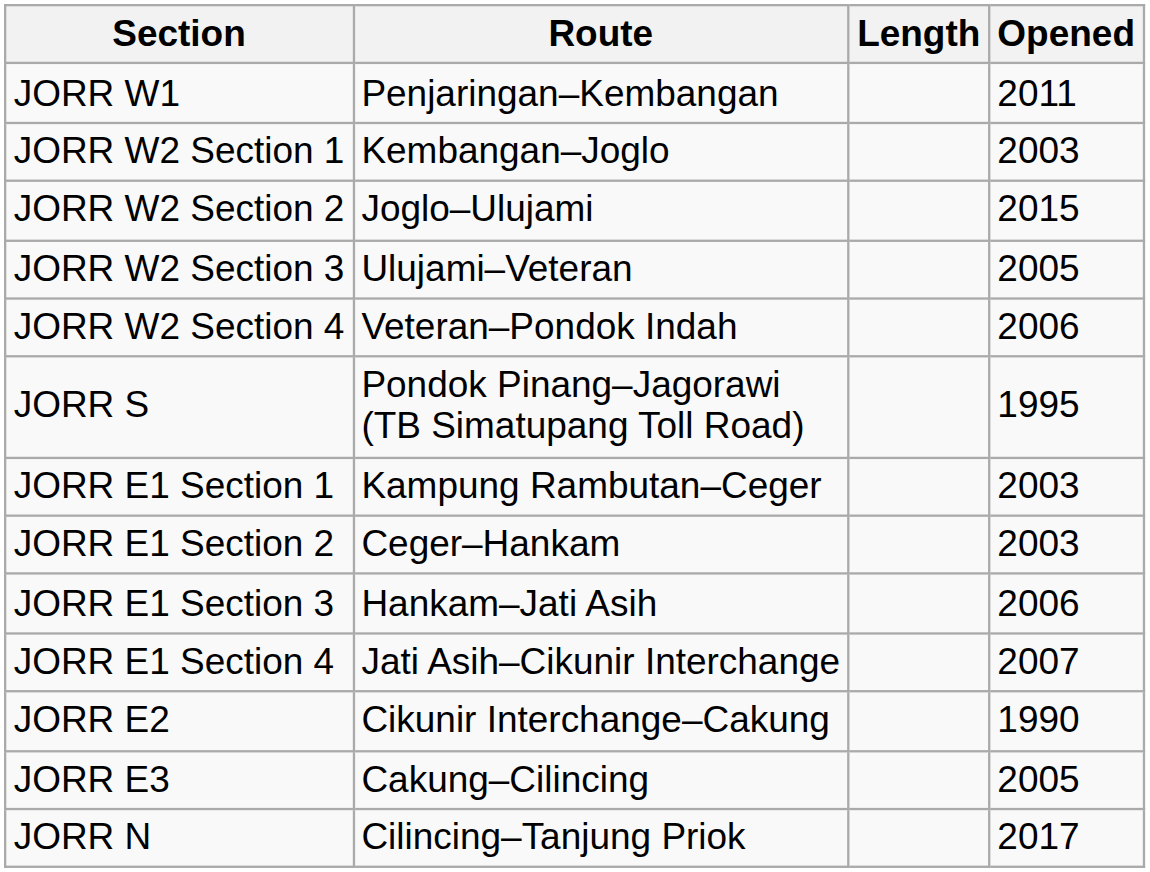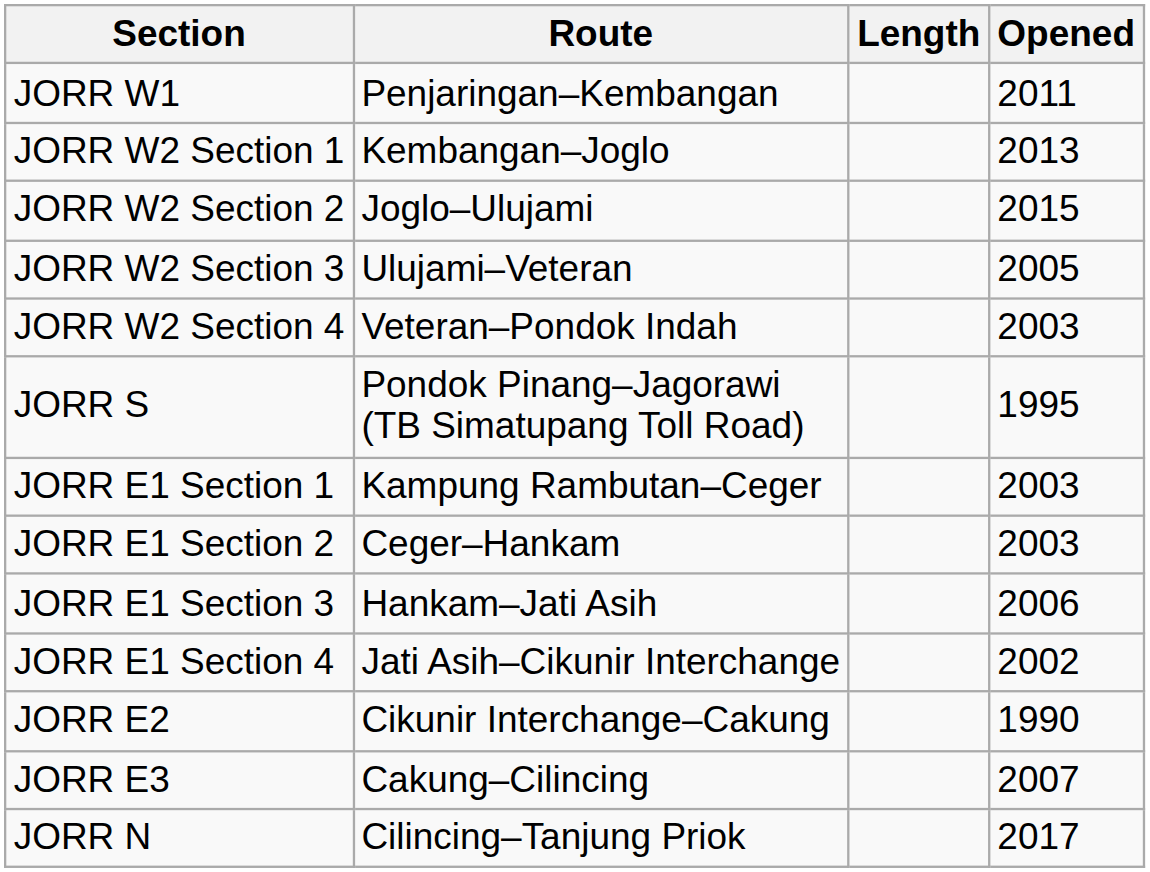JORR W2 Section 1 | Opened: 2003 -> 2013
JORR W2 Section 4 | Opened: 2006 -> 2003
JORR E1 Section 4 | Opened: 2007 -> 2002
JORR E3 | Opened: 2005 -> 2007
